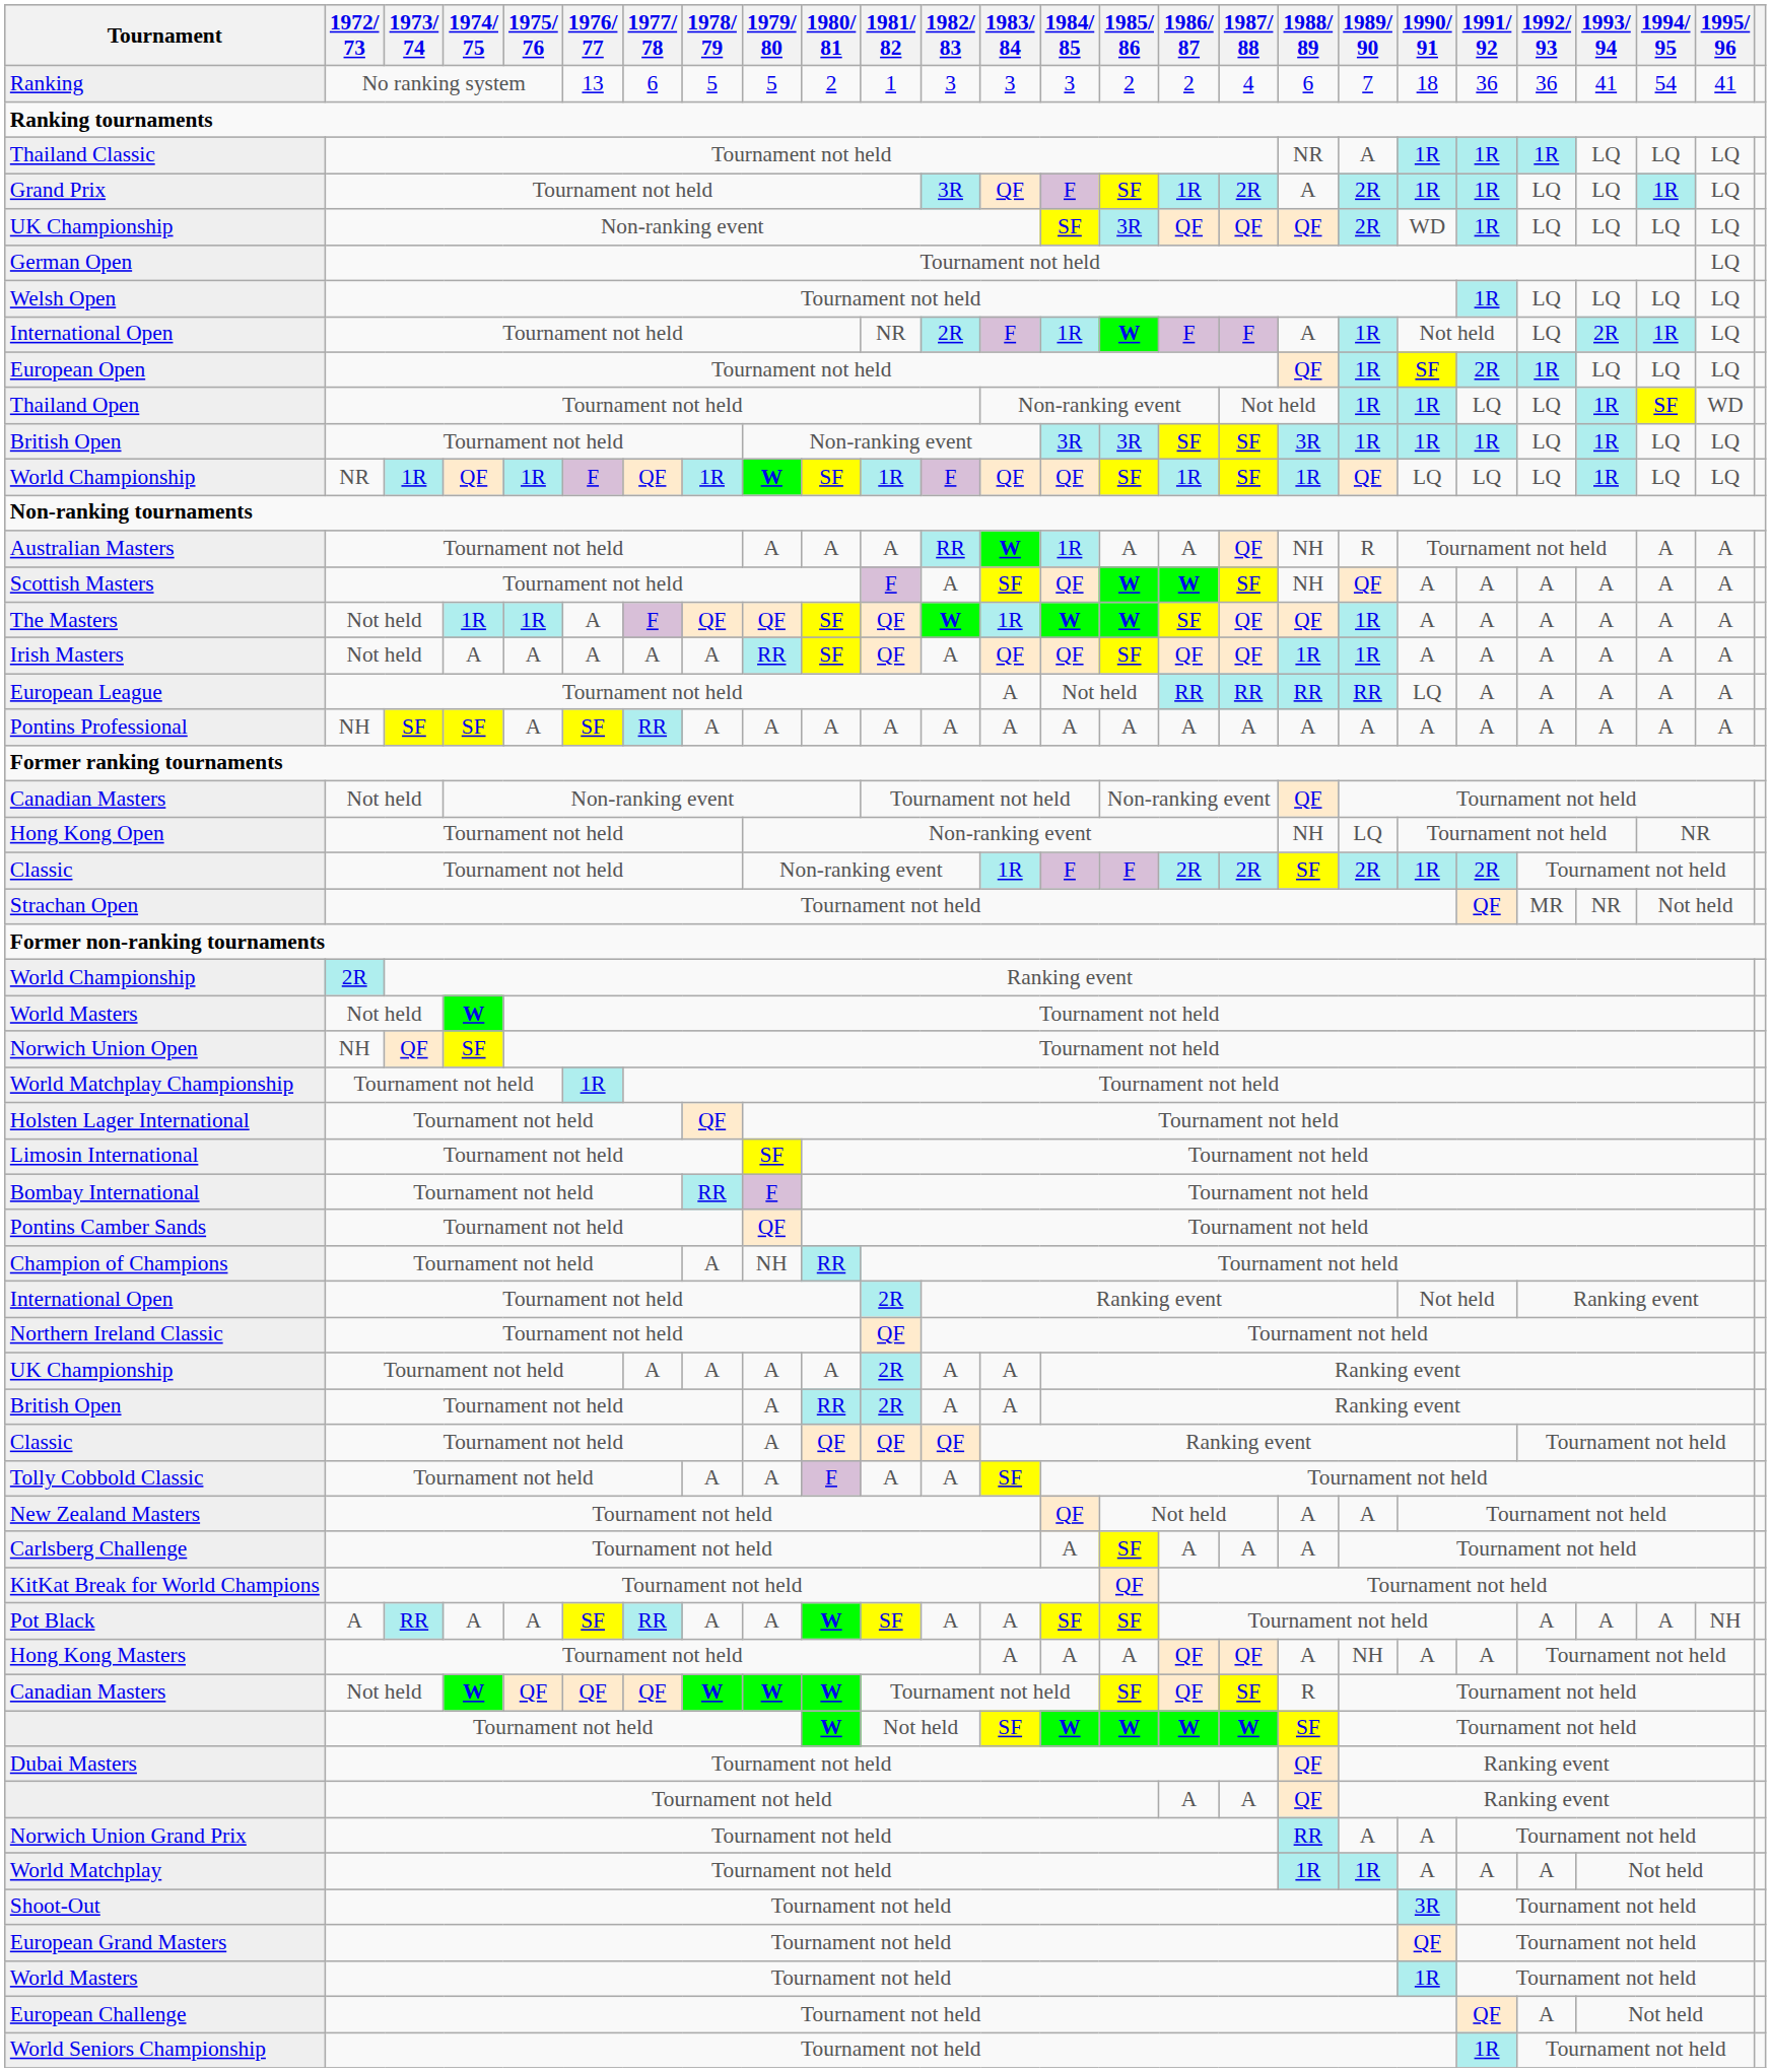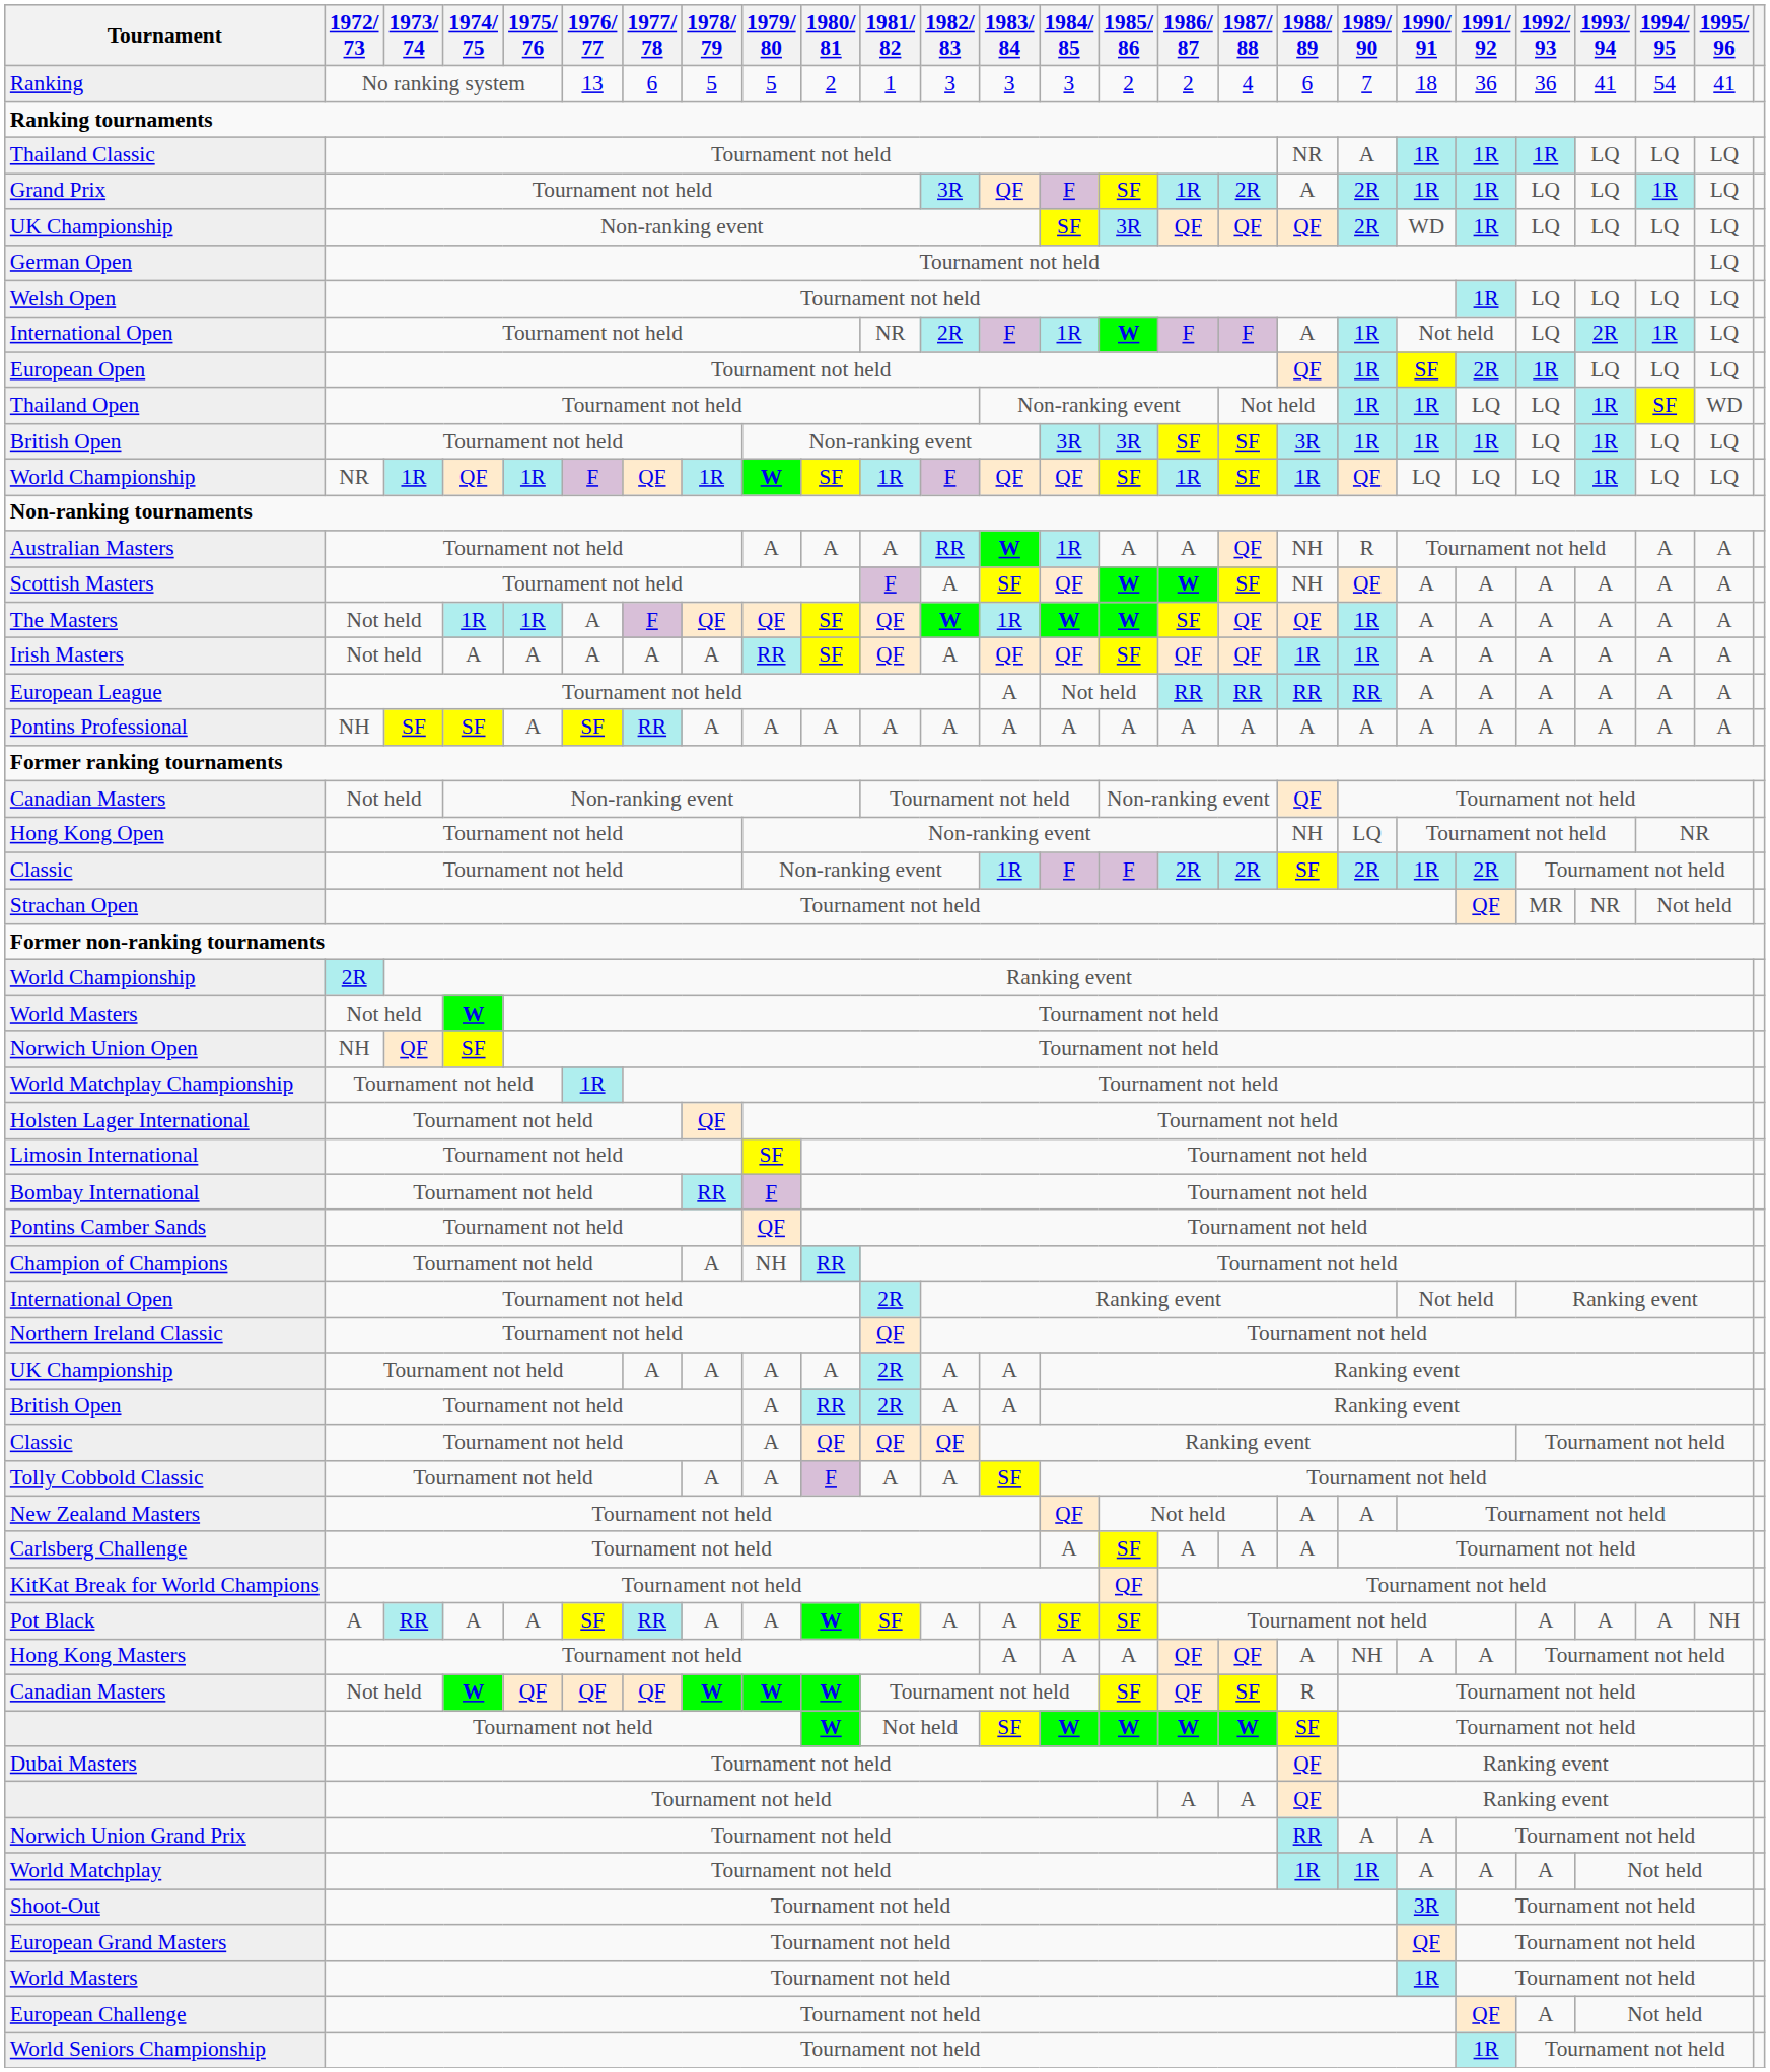European League | 1990/ 91: LQ -> A
